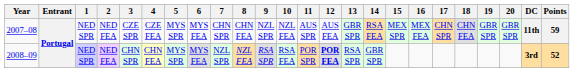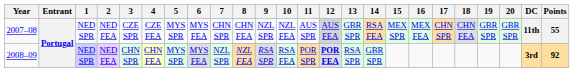2007–08 | 12: no background -> lightgrey background
2007–08 | Points: 59 -> 55
2008–09 | Points: 52 -> 92
